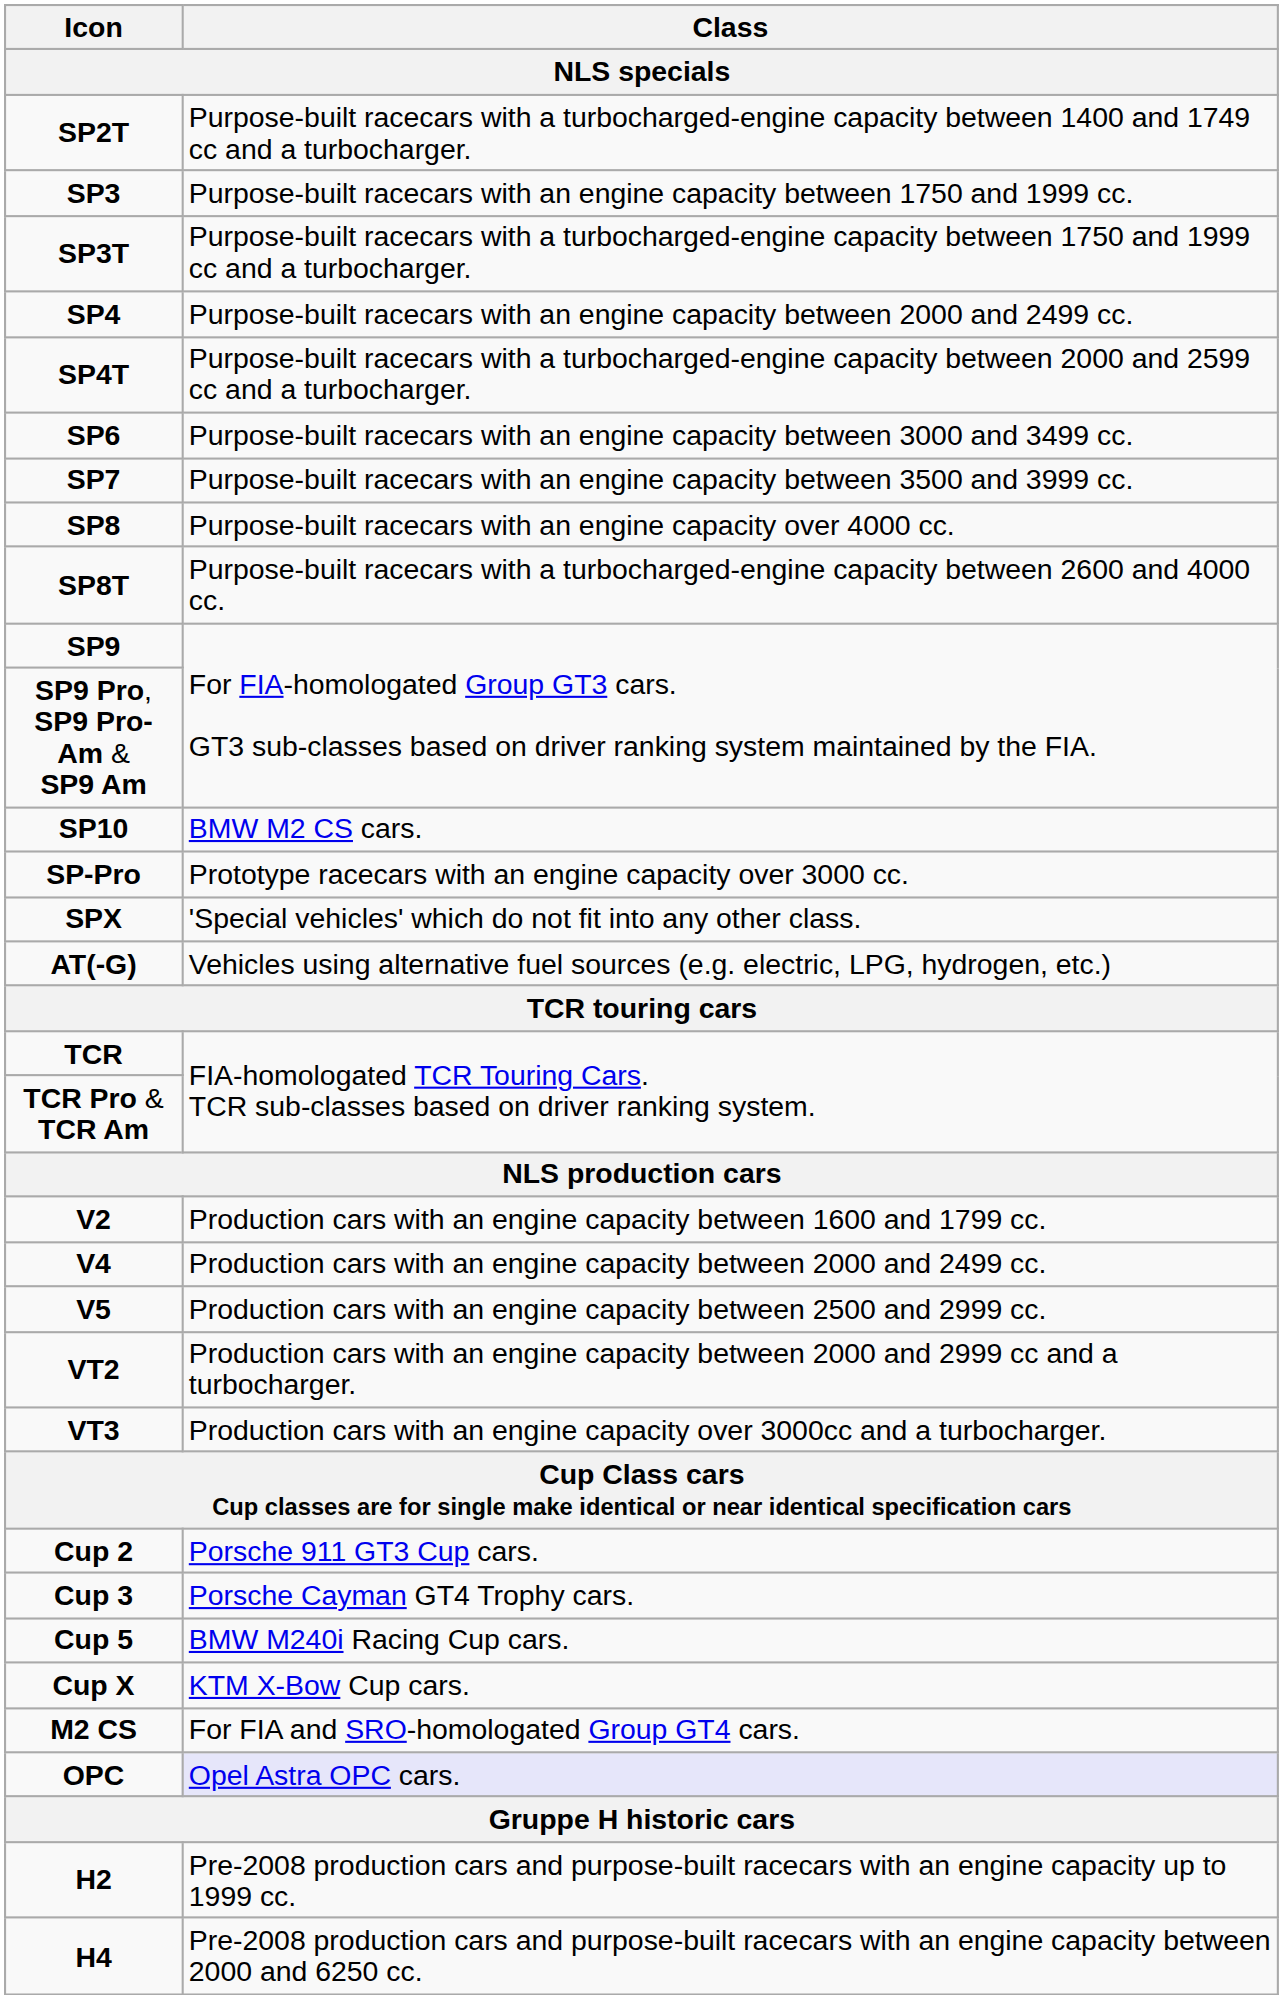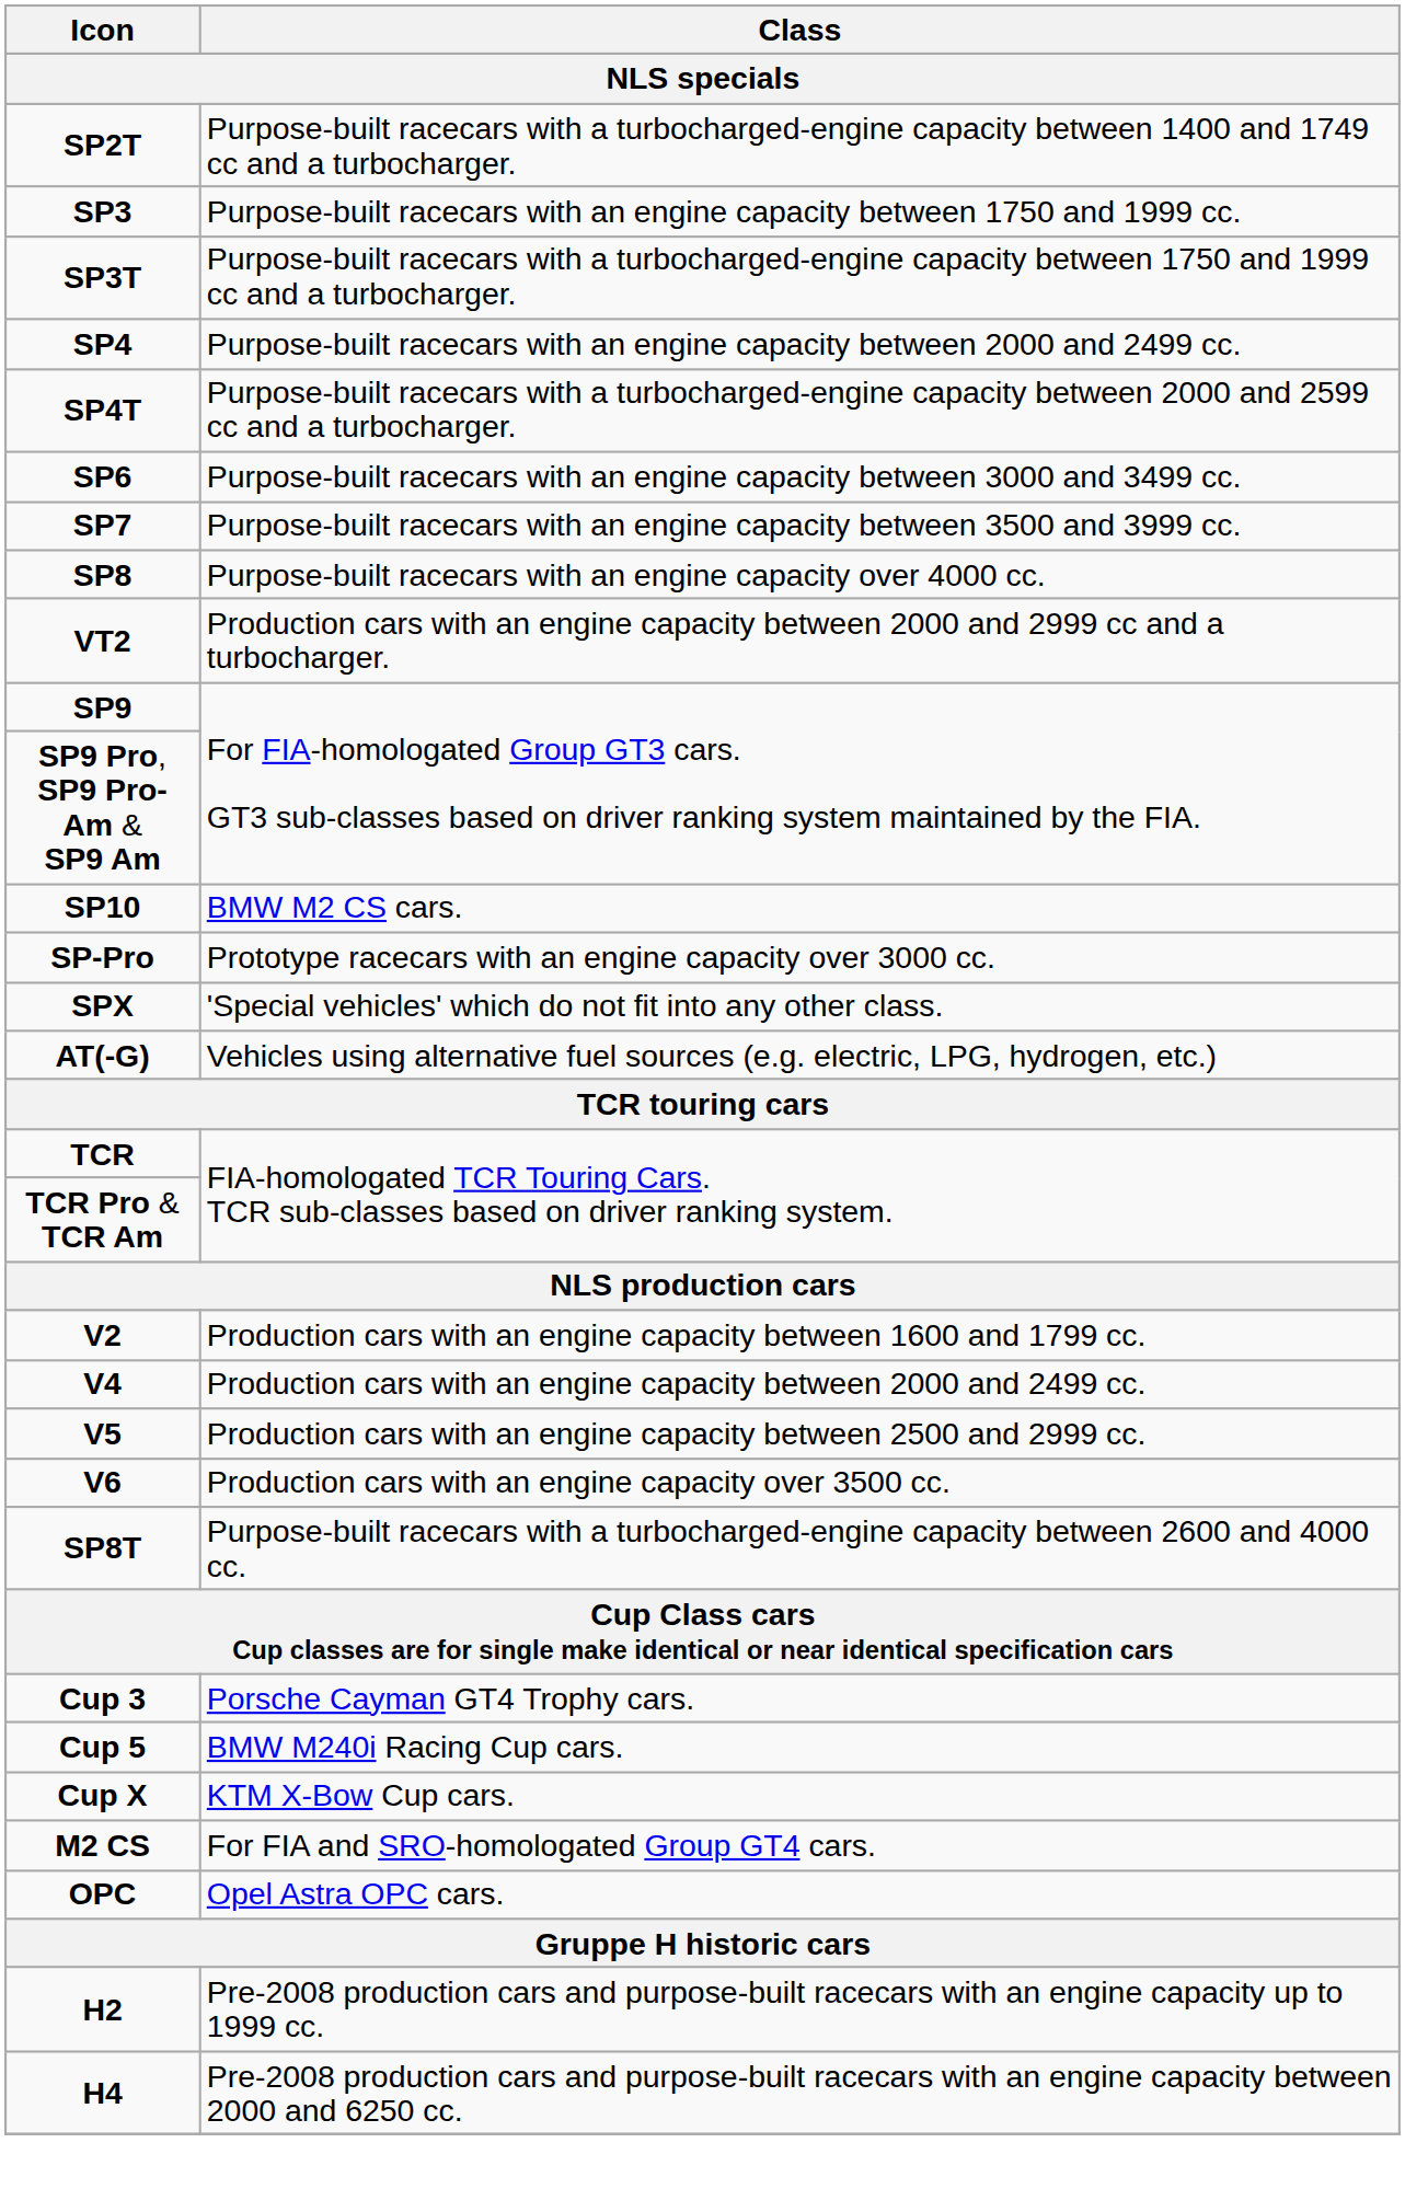rows swapped: SP8T <-> VT2
+ row: V6 | Production cars with an engine capacity over 3500 cc.
- row: VT3 | Production cars with an engine capacity over 3000cc and a turbocharger.
- row: Cup 2 | Porsche 911 GT3 Cup cars.
OPC | Class: lavender background -> no background
